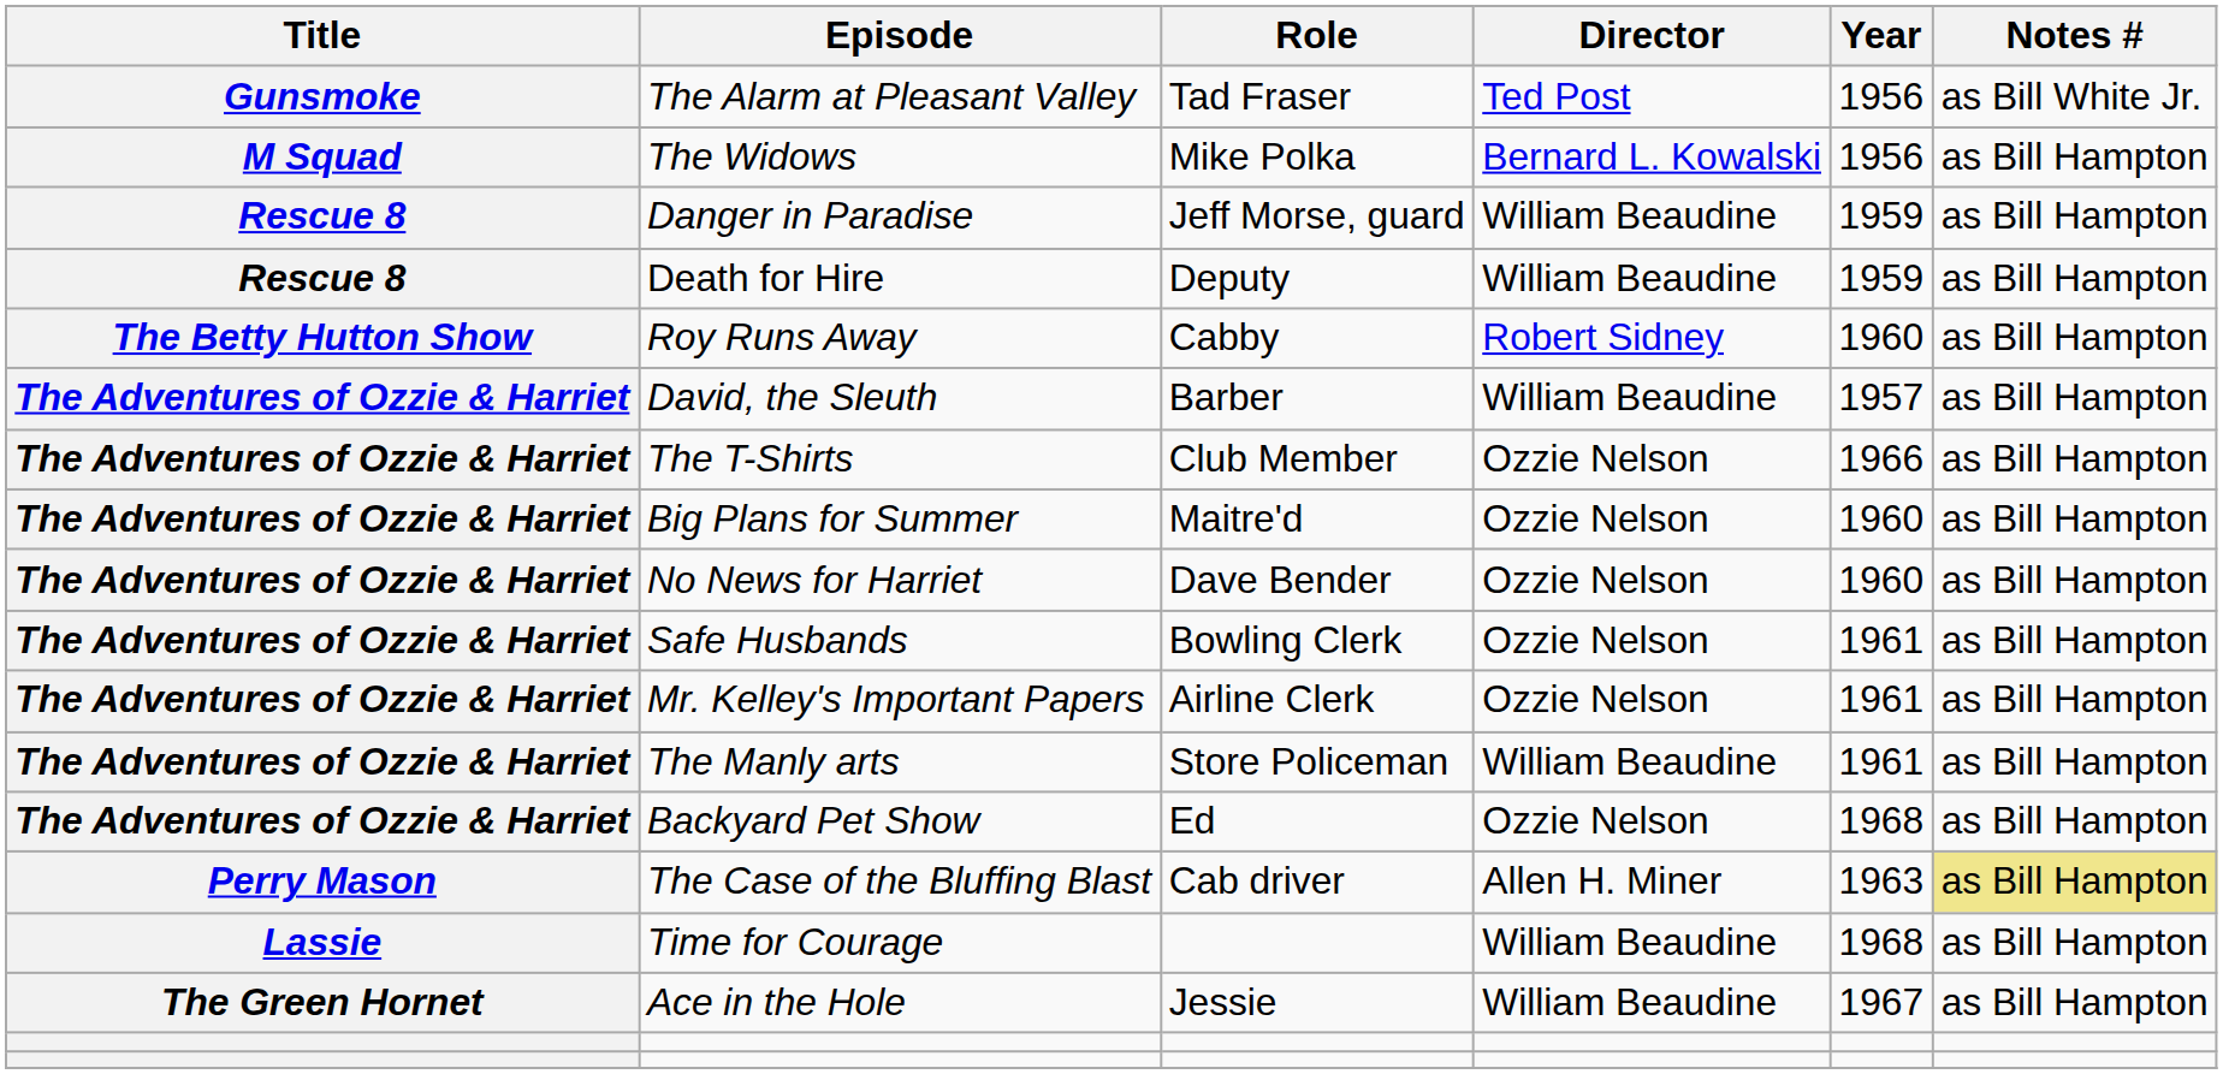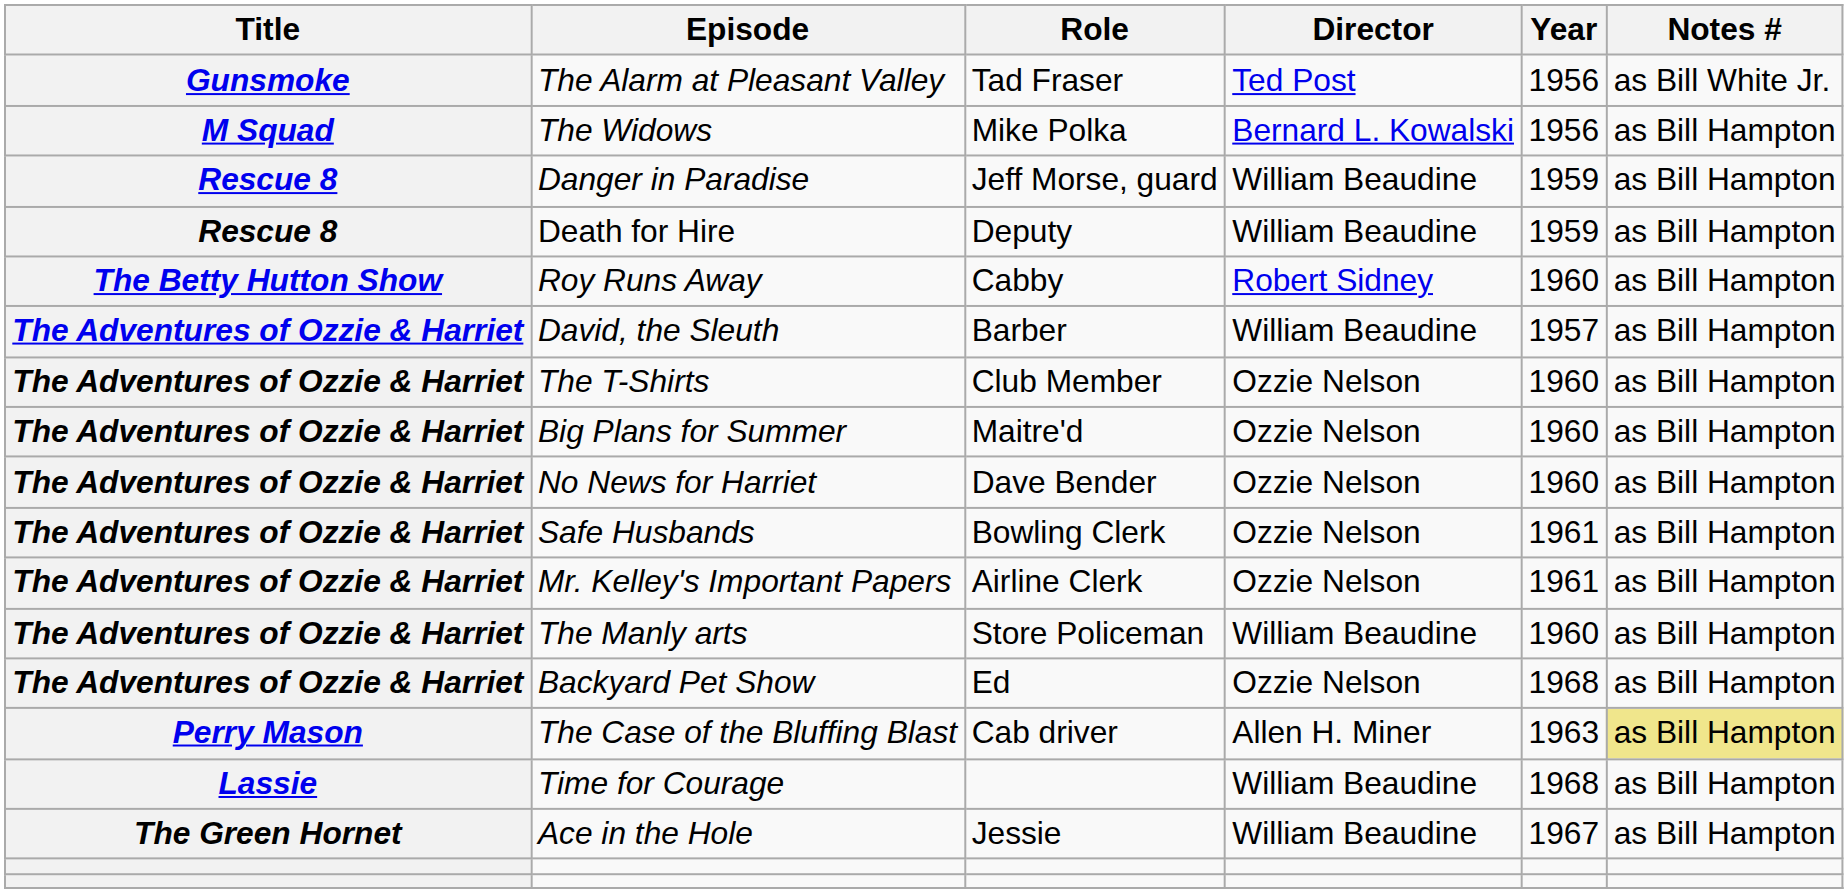The T-Shirts | Year: 1966 -> 1960
The Manly arts | Year: 1961 -> 1960
